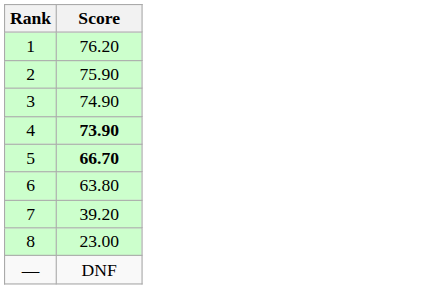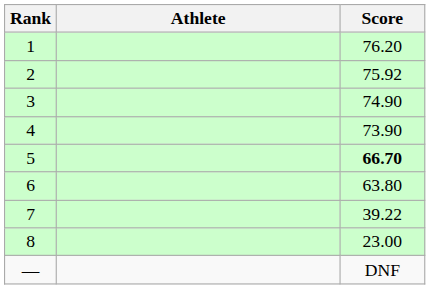+ column: Athlete
2 | Score: 75.90 -> 75.92
4 | Score: bold -> normal
7 | Score: 39.20 -> 39.22
